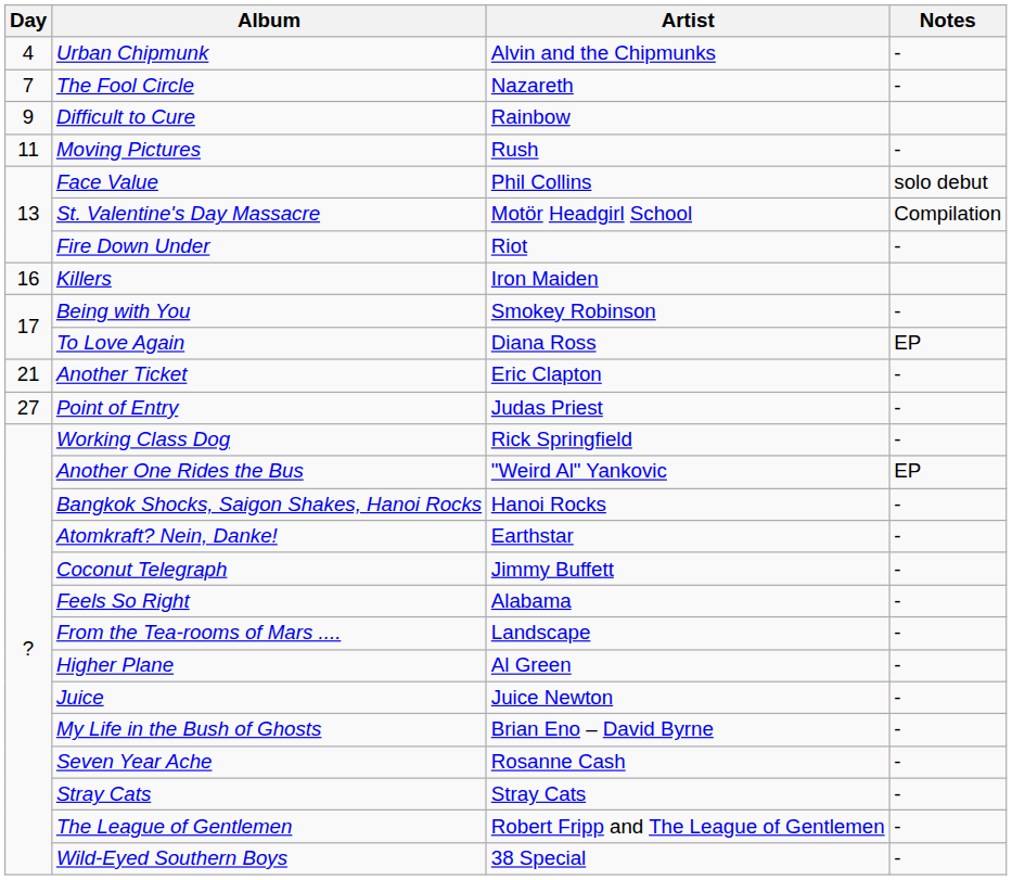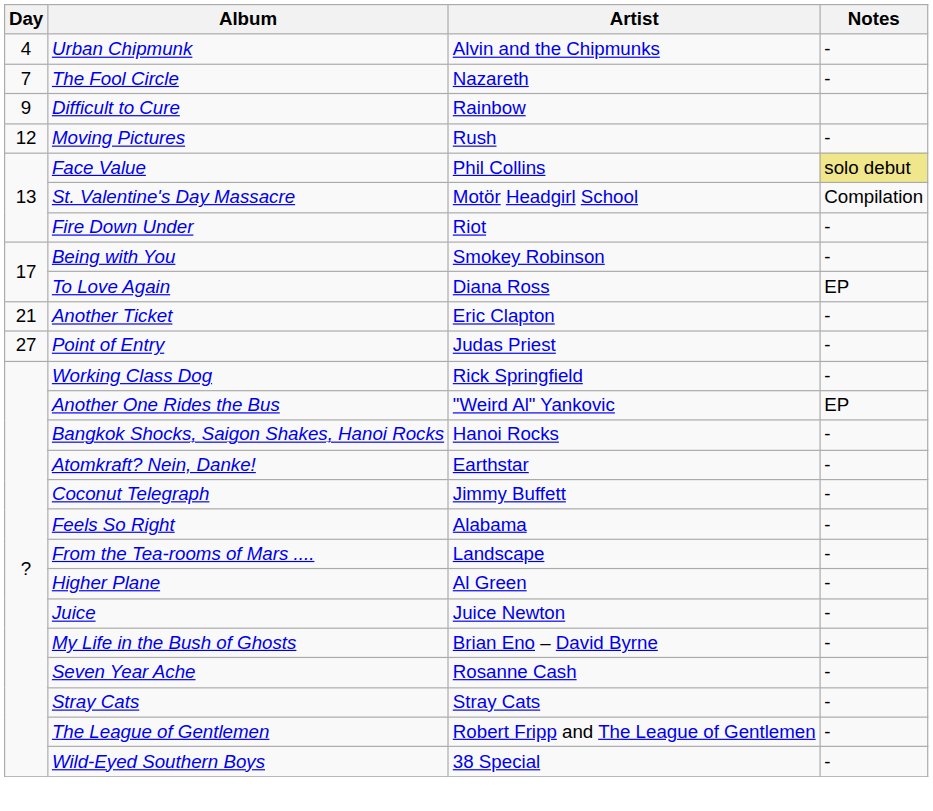Moving Pictures | Day: 11 -> 12
Face Value | Notes: no background -> khaki background
- row: 16 | Killers | Iron Maiden
